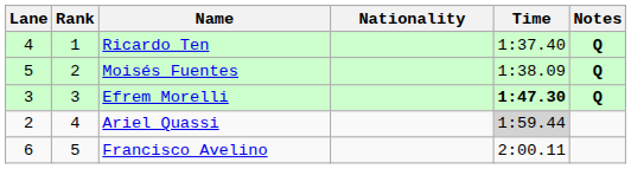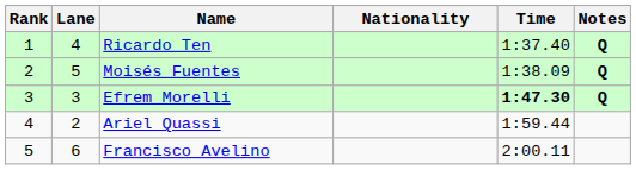columns swapped: Rank <-> Lane
Ariel Quassi | Time: lightgrey background -> no background
